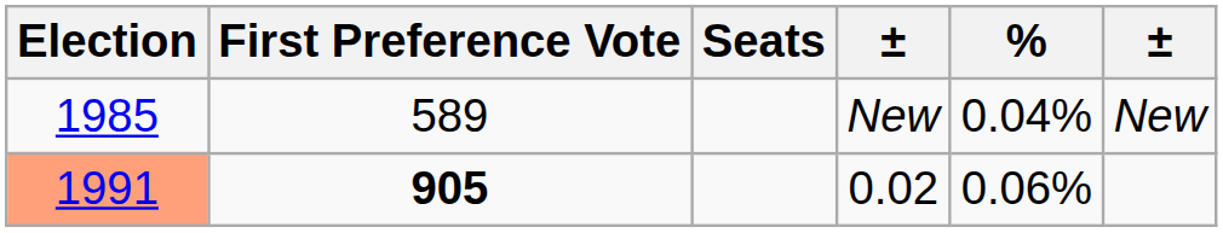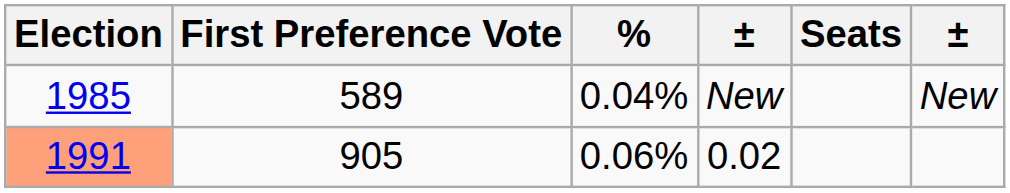columns swapped: % <-> Seats
0.02 | First Preference Vote: bold -> normal
